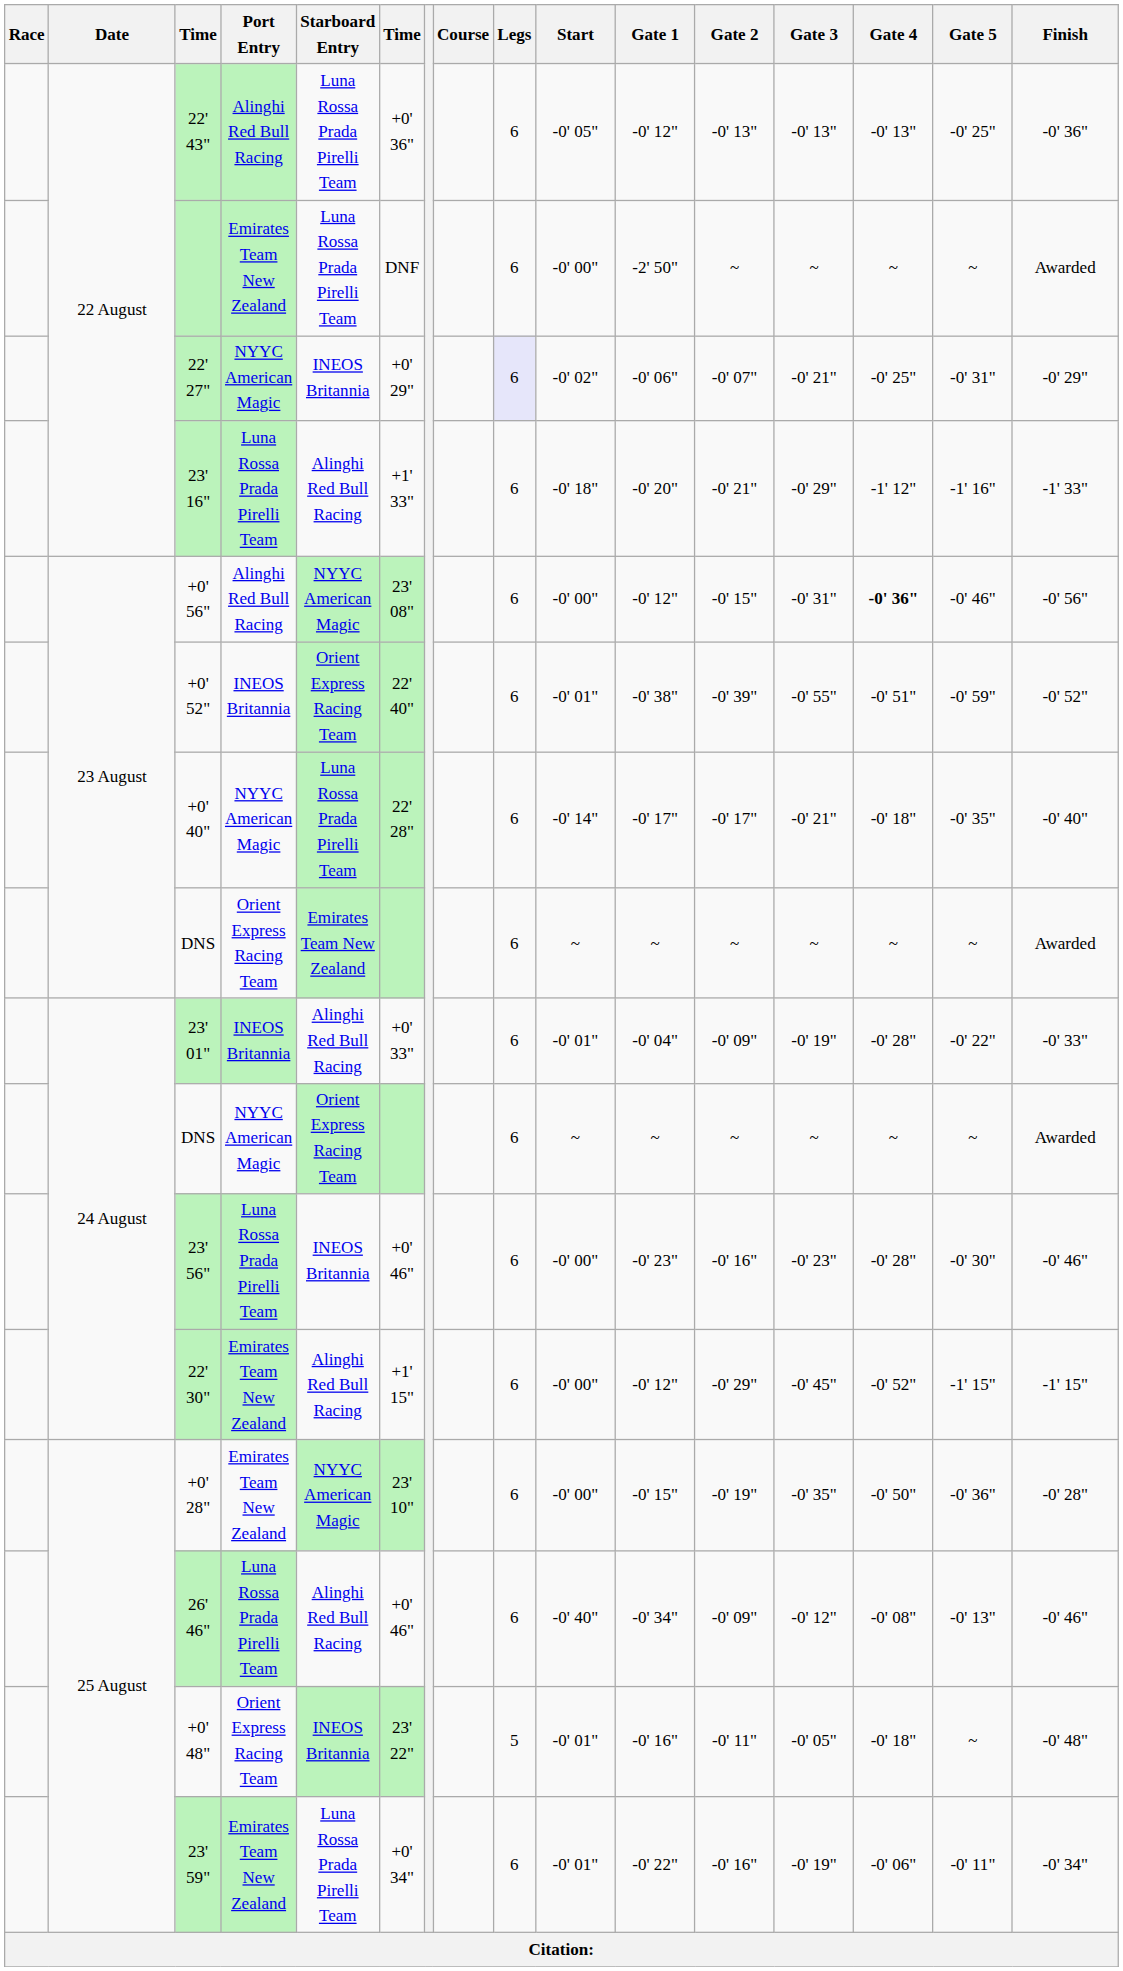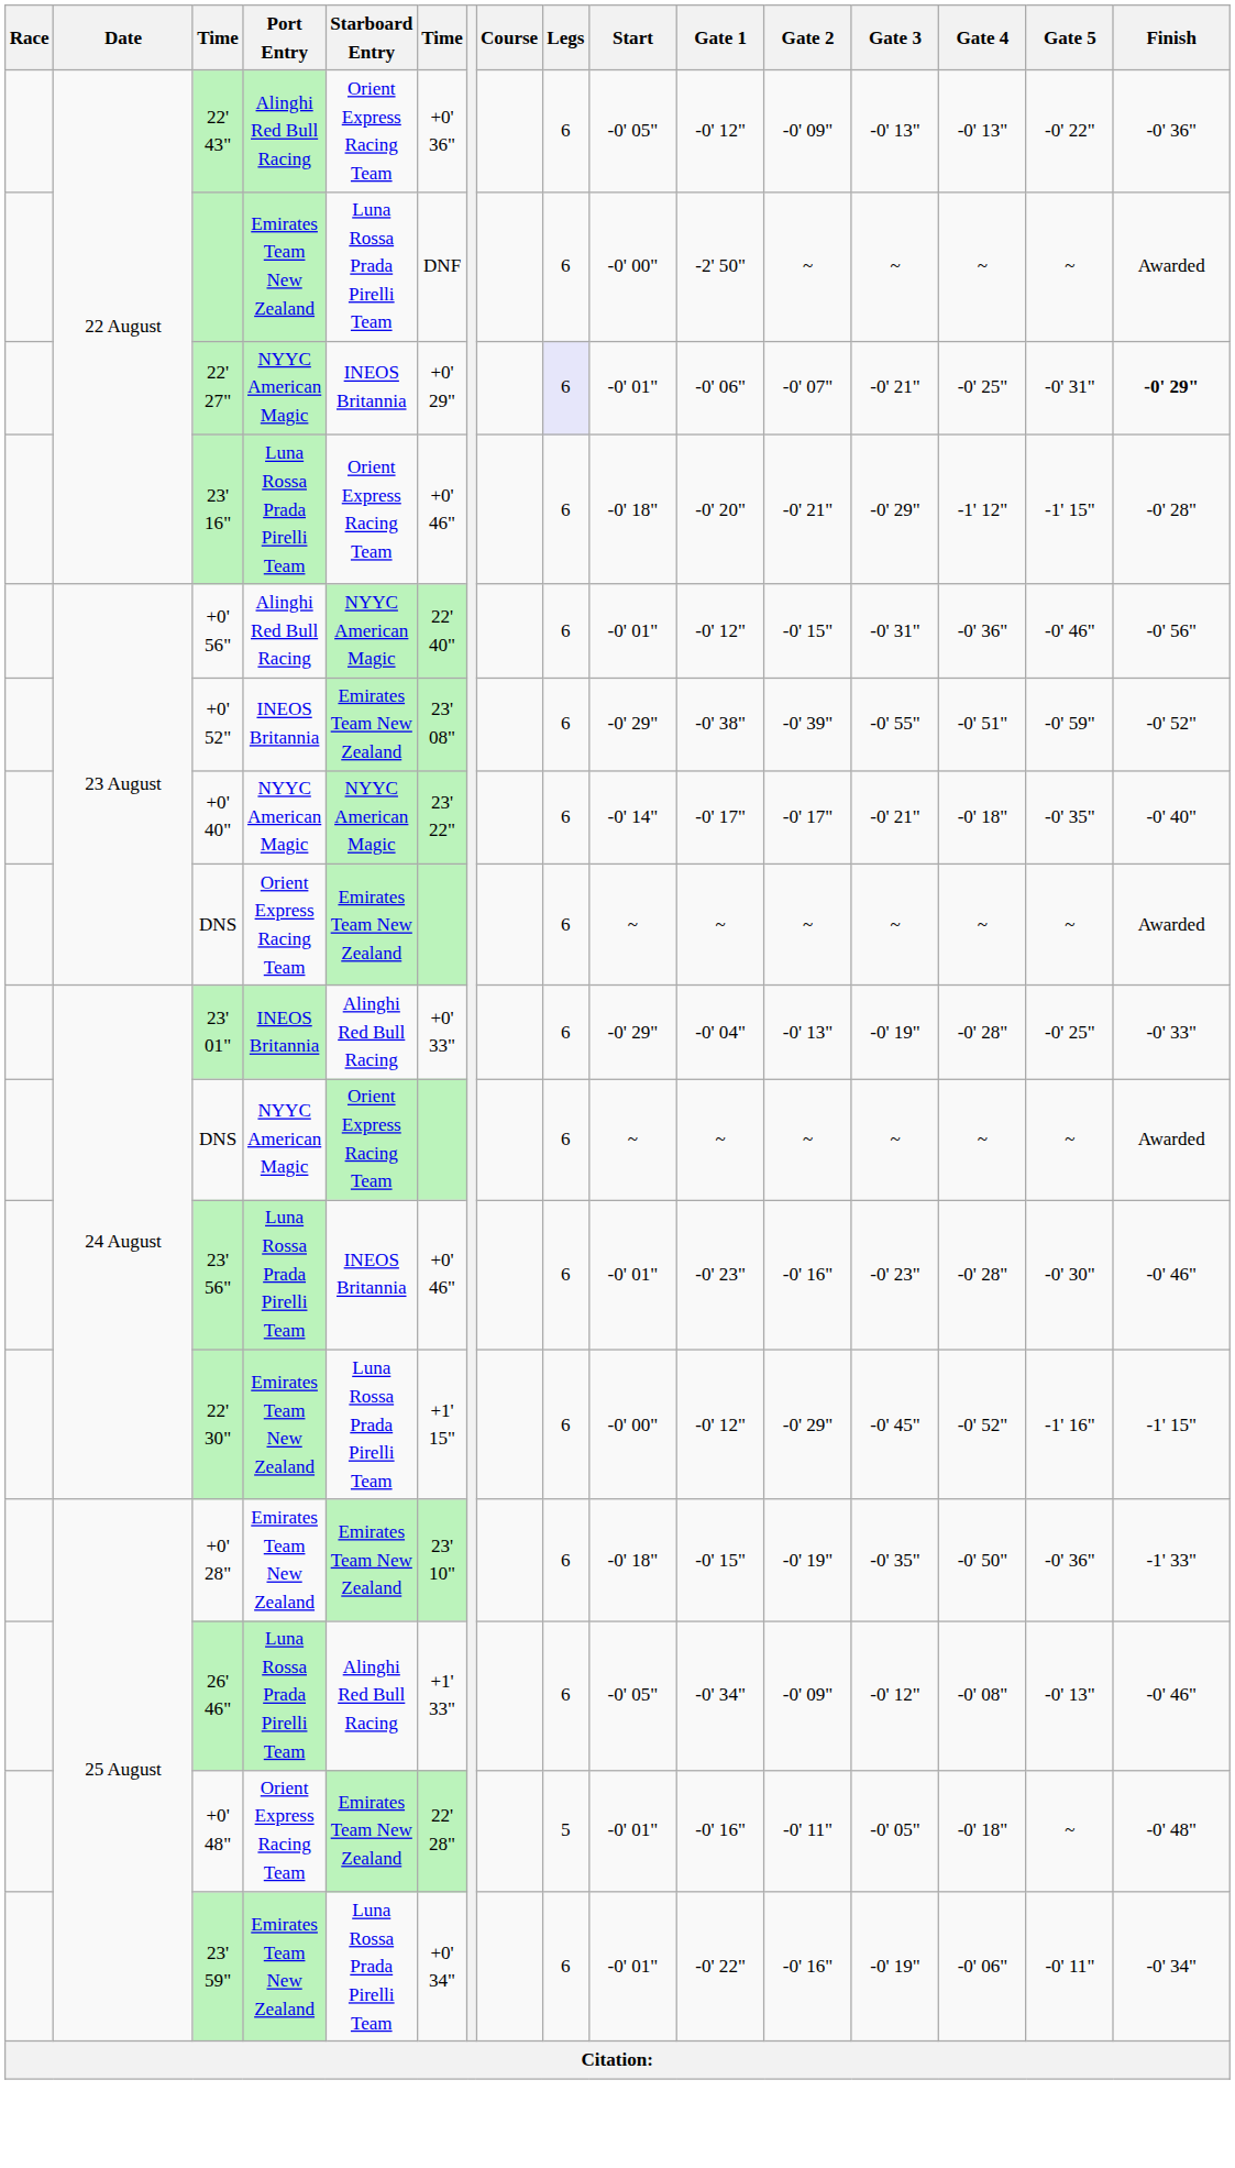22' 43" | Starboard Entry: Luna Rossa Prada Pirelli Team -> Orient Express Racing Team
22' 43" | Gate 2: -0' 13" -> -0' 09"
22' 43" | Gate 5: -0' 25" -> -0' 22"
22' 27" | Start: -0' 02" -> -0' 01"
22' 27" | Finish: normal -> bold
23' 16" | Starboard Entry: Alinghi Red Bull Racing -> Orient Express Racing Team
23' 16" | column 6: +1' 33" -> +0' 46"
23' 16" | Gate 5: -1' 16" -> -1' 15"
23' 16" | Finish: -1' 33" -> -0' 28"
+0' 56" | column 6: 23' 08" -> 22' 40"
+0' 56" | Start: -0' 00" -> -0' 01"
+0' 56" | Gate 4: bold -> normal
+0' 52" | Starboard Entry: Orient Express Racing Team -> Emirates Team New Zealand
+0' 52" | column 6: 22' 40" -> 23' 08"
+0' 52" | Start: -0' 01" -> -0' 29"
+0' 40" | Starboard Entry: Luna Rossa Prada Pirelli Team -> NYYC American Magic
+0' 40" | column 6: 22' 28" -> 23' 22"
23' 01" | Start: -0' 01" -> -0' 29"
23' 01" | Gate 2: -0' 09" -> -0' 13"
23' 01" | Gate 5: -0' 22" -> -0' 25"
23' 56" | Start: -0' 00" -> -0' 01"
22' 30" | Starboard Entry: Alinghi Red Bull Racing -> Luna Rossa Prada Pirelli Team
22' 30" | Gate 5: -1' 15" -> -1' 16"
+0' 28" | Starboard Entry: NYYC American Magic -> Emirates Team New Zealand
+0' 28" | Start: -0' 00" -> -0' 18"
+0' 28" | Finish: -0' 28" -> -1' 33"
26' 46" | column 6: +0' 46" -> +1' 33"
26' 46" | Start: -0' 40" -> -0' 05"
+0' 48" | Starboard Entry: INEOS Britannia -> Emirates Team New Zealand
+0' 48" | column 6: 23' 22" -> 22' 28"
